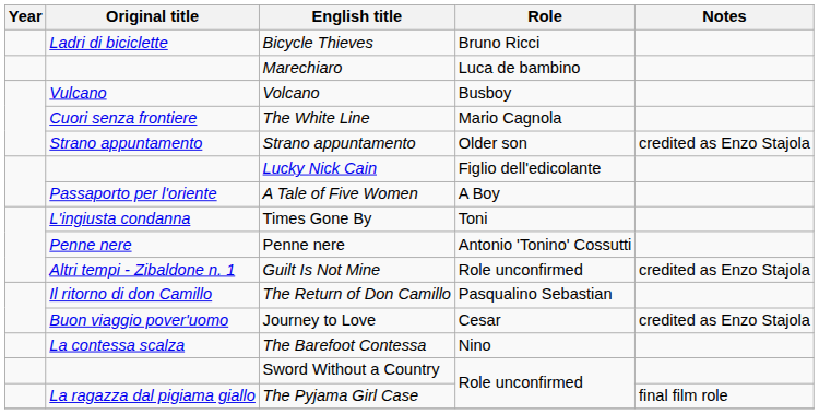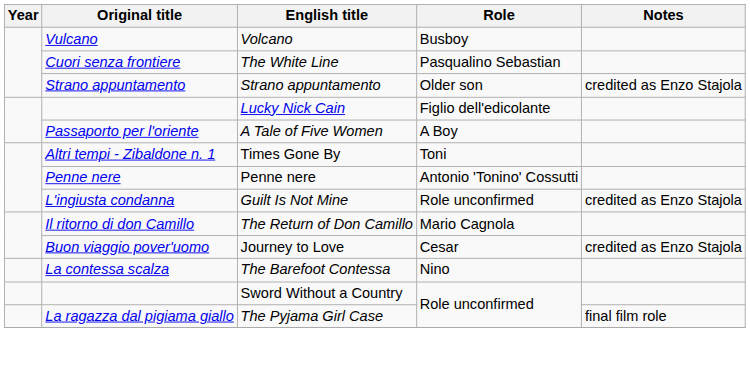- row: Ladri di biciclette | Bicycle Thieves | Bruno Ricci
- row: Marechiaro | Luca de bambino
The White Line | Role: Mario Cagnola -> Pasqualino Sebastian
Times Gone By | Original title: L'ingiusta condanna -> Altri tempi - Zibaldone n. 1
Guilt Is Not Mine | Original title: Altri tempi - Zibaldone n. 1 -> L'ingiusta condanna
The Return of Don Camillo | Role: Pasqualino Sebastian -> Mario Cagnola
